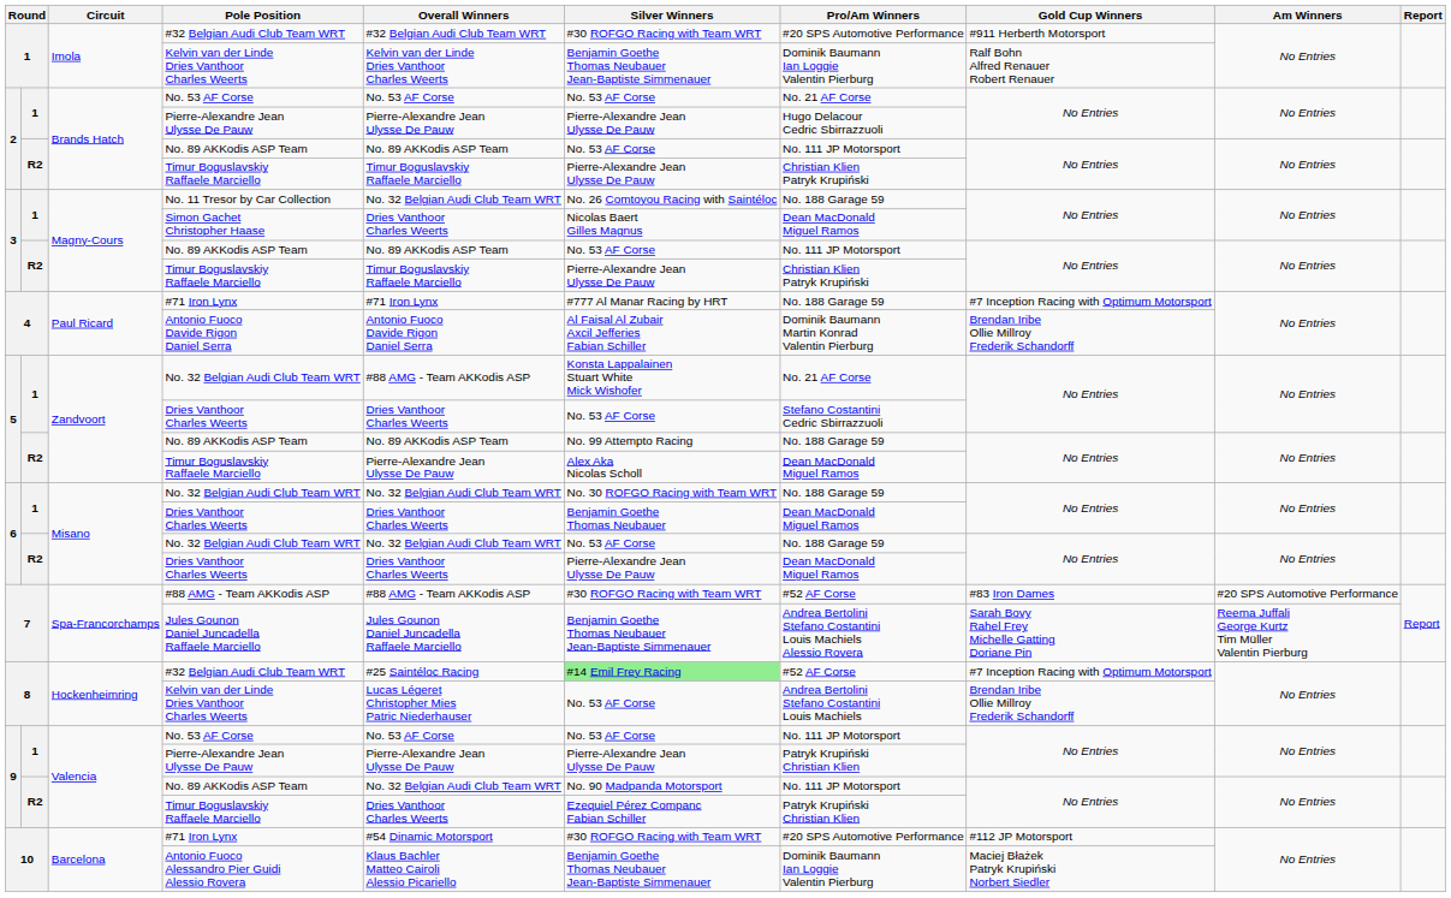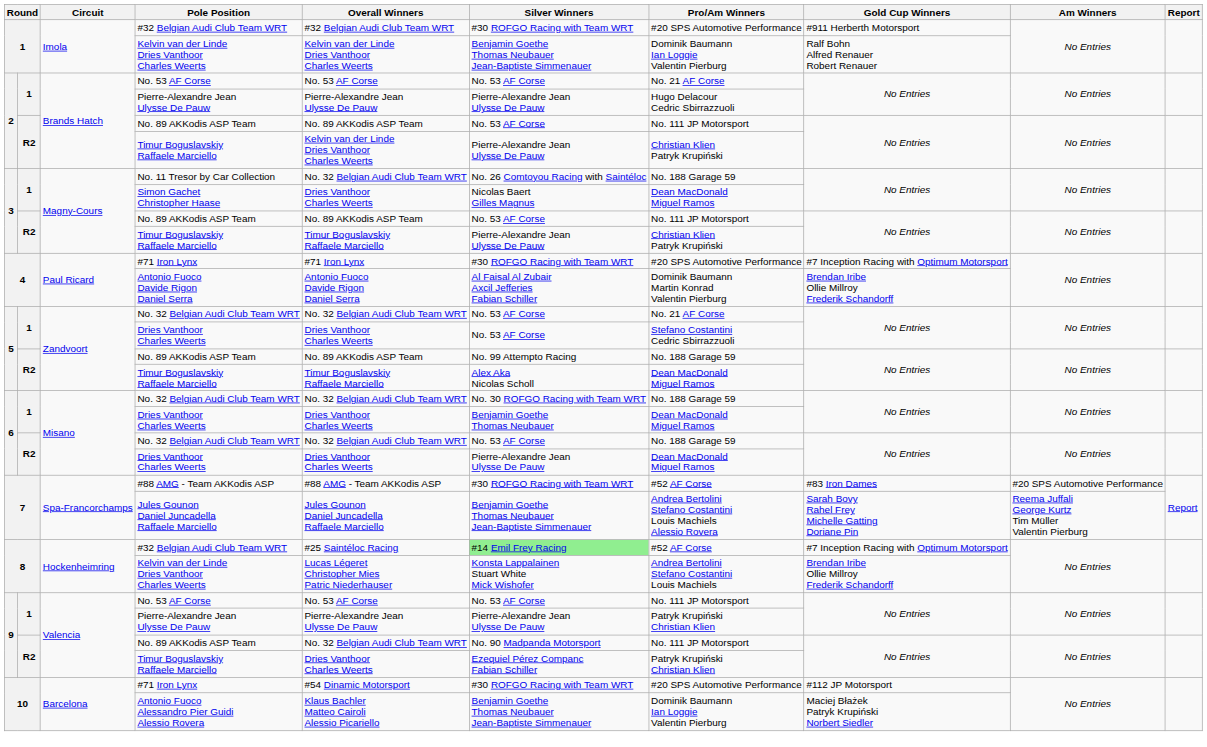2 / Timur Boguslavskiy Raffaele Marciello | Overall Winners: Timur Boguslavskiy Raffaele Marciello -> Kelvin van der Linde Dries Vanthoor Charles Weerts
4 / #71 Iron Lynx | Silver Winners: #777 Al Manar Racing by HRT -> #30 ROFGO Racing with Team WRT
4 / #71 Iron Lynx | Pro/Am Winners: No. 188 Garage 59 -> #20 SPS Automotive Performance
5 / No. 32 Belgian Audi Club Team WRT | Overall Winners: #88 AMG - Team AKKodis ASP -> No. 32 Belgian Audi Club Team WRT
5 / No. 32 Belgian Audi Club Team WRT | Silver Winners: Konsta Lappalainen Stuart White Mick Wishofer -> No. 53 AF Corse
5 / Timur Boguslavskiy Raffaele Marciello | Overall Winners: Pierre-Alexandre Jean Ulysse De Pauw -> Timur Boguslavskiy Raffaele Marciello
8 / Kelvin van der Linde Dries Vanthoor Charles Weerts | Silver Winners: No. 53 AF Corse -> Konsta Lappalainen Stuart White Mick Wishofer
